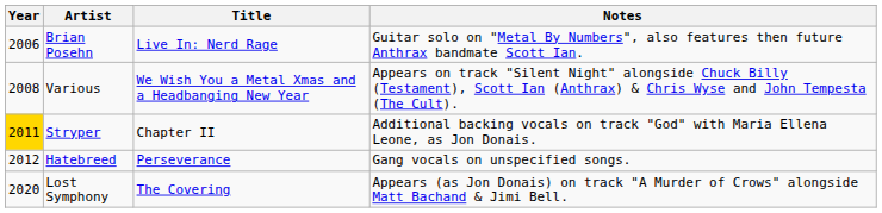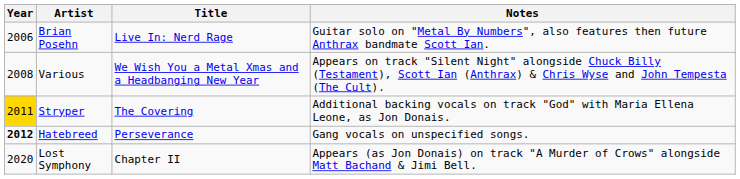Stryper | Title: Chapter II -> The Covering
Hatebreed | Year: normal -> bold
Lost Symphony | Title: The Covering -> Chapter II
